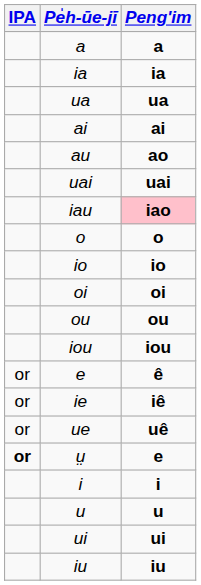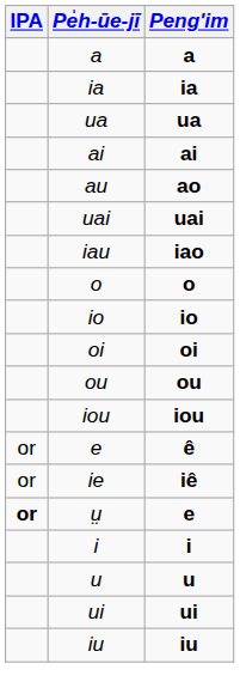iau | Peng'im: pink background -> no background
- row: or | ue | uê
